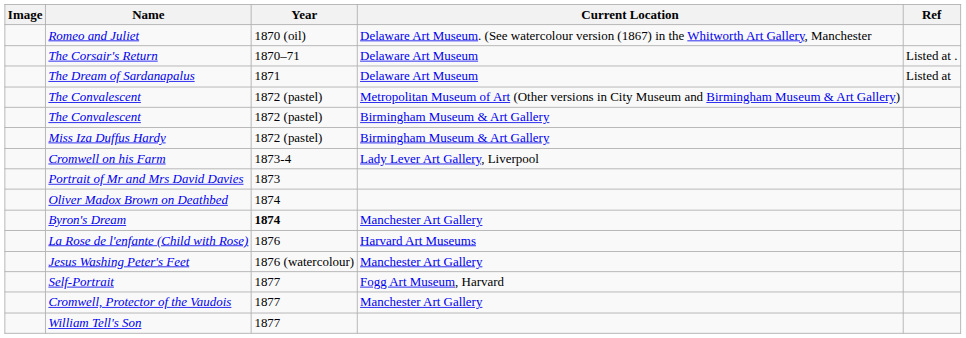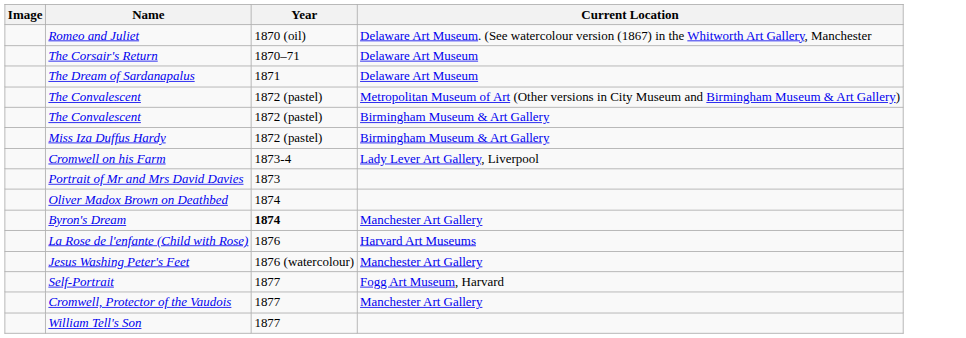- column: Ref | Listed at . | Listed at
